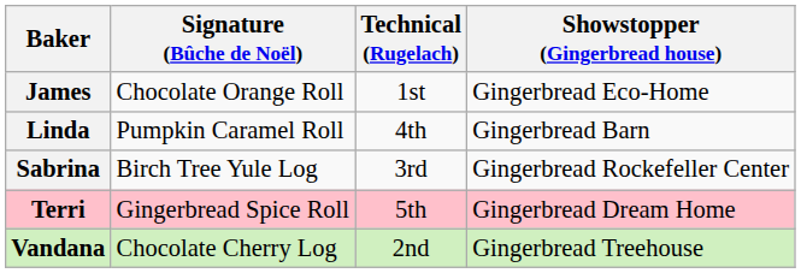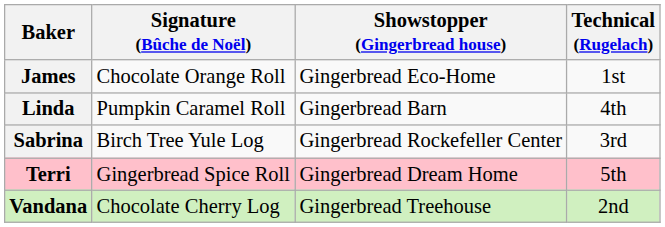columns swapped: Technical (Rugelach) <-> Showstopper (Gingerbread house)
